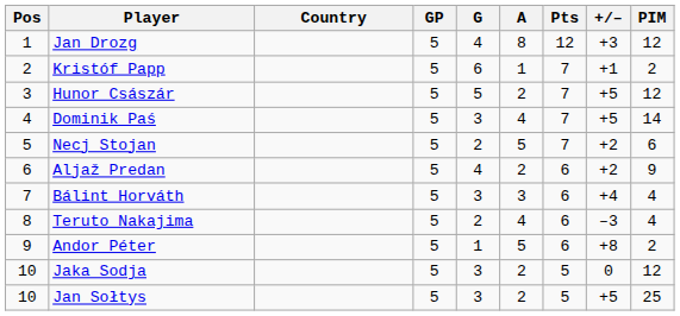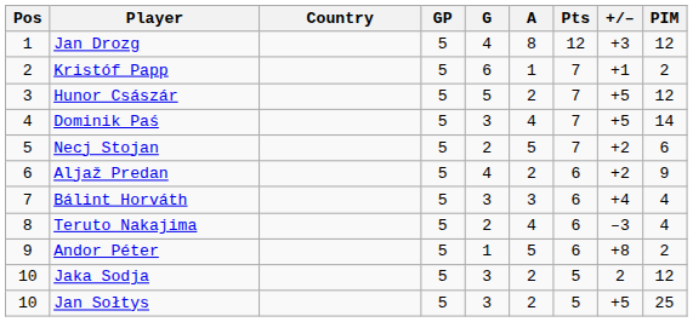Jaka Sodja | +/–: 0 -> 2
